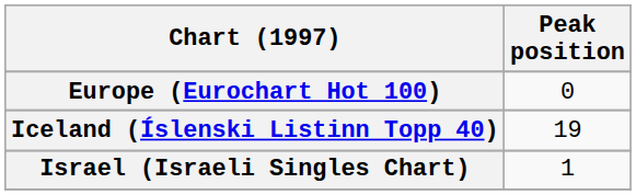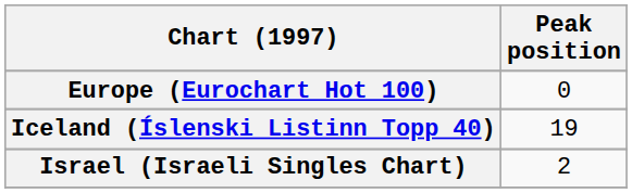Israel (Israeli Singles Chart) | Peak position: 1 -> 2
